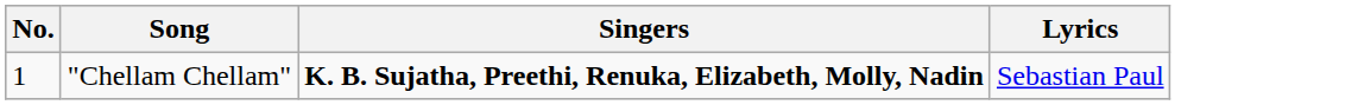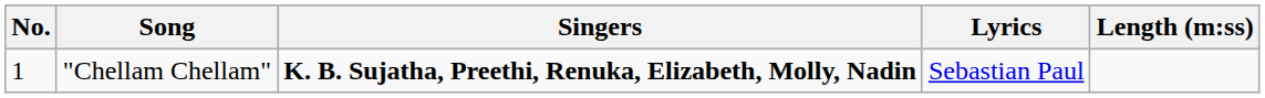+ column: Length (m:ss)
